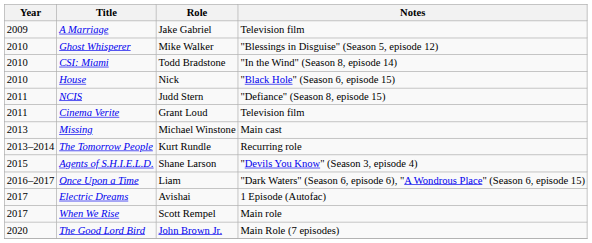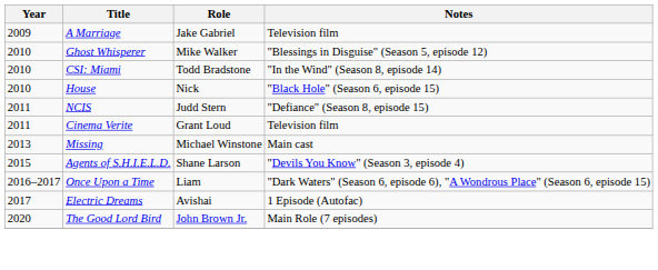- row: 2013–2014 | The Tomorrow People | Kurt Rundle | Recurring role
- row: 2017 | When We Rise | Scott Rempel | Main role
